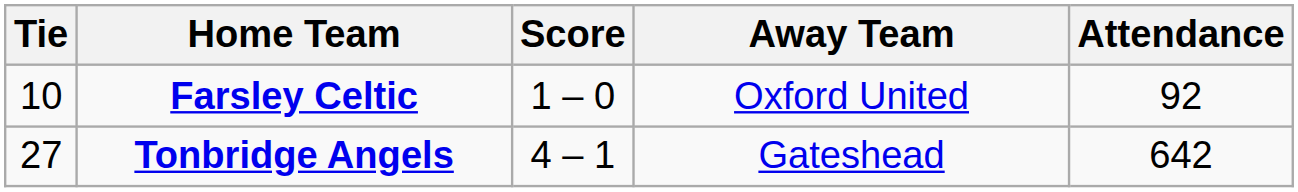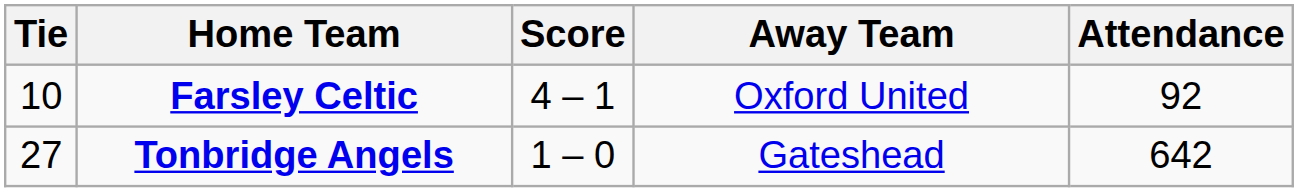Farsley Celtic | Score: 1 – 0 -> 4 – 1
Tonbridge Angels | Score: 4 – 1 -> 1 – 0
